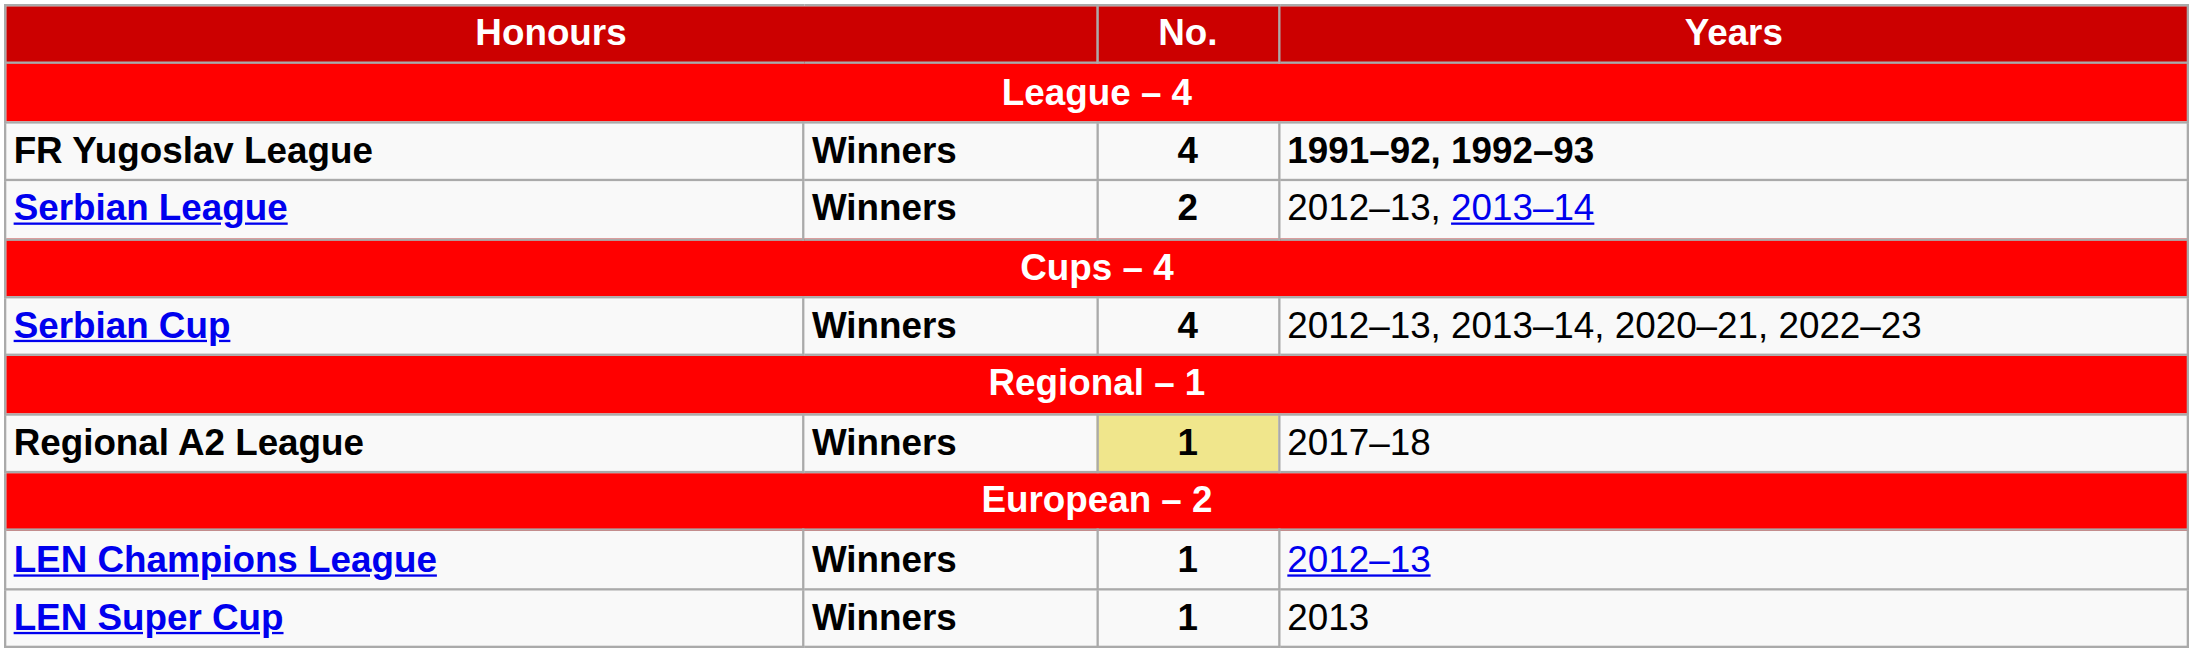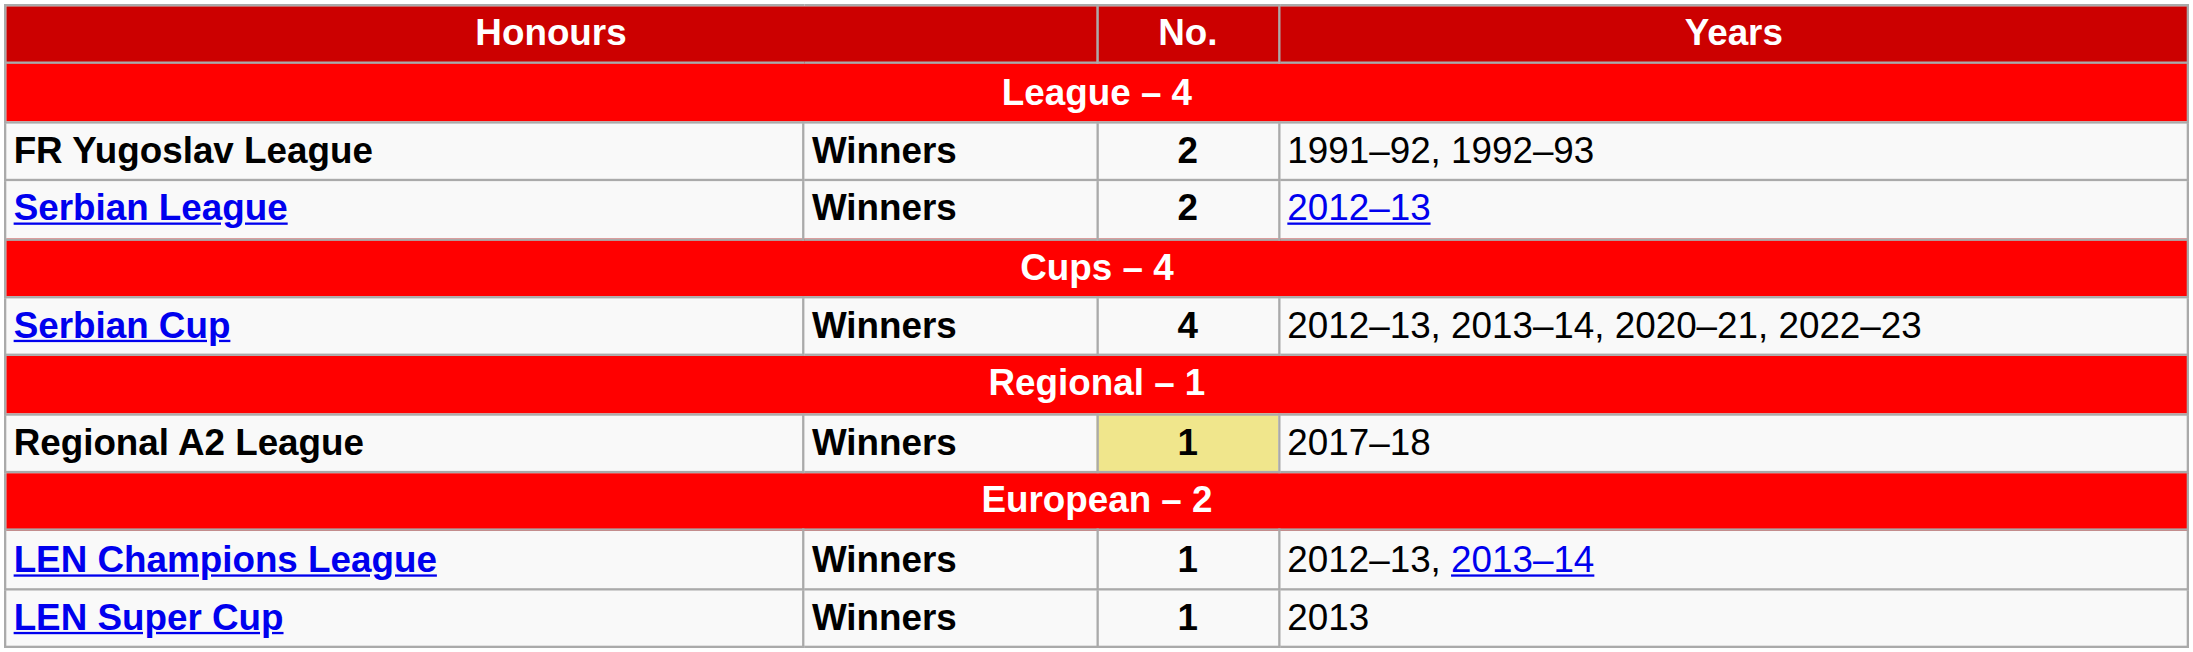FR Yugoslav League | No.: 4 -> 2
FR Yugoslav League | Years: bold -> normal
Serbian League | Years: 2012–13, 2013–14 -> 2012–13
LEN Champions League | Years: 2012–13 -> 2012–13, 2013–14
